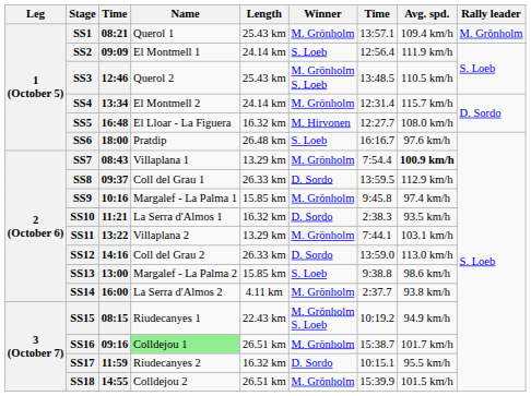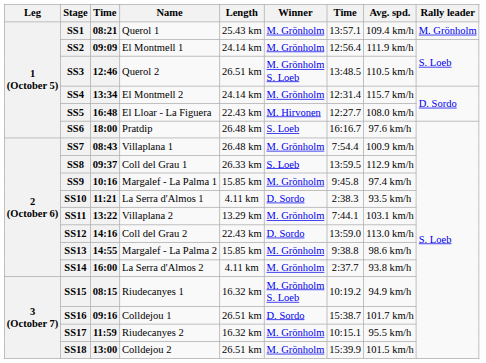SS2 | Winner: S. Loeb -> M. Grönholm
SS3 | Length: 25.43 km -> 26.51 km
SS5 | Length: 16.32 km -> 22.43 km
SS7 | Length: 13.29 km -> 26.48 km
SS7 | Avg. spd.: bold -> normal
SS8 | Winner: D. Sordo -> S. Loeb
SS10 | Length: 16.32 km -> 4.11 km
SS12 | Length: 26.33 km -> 22.43 km
SS13 | column 3: 13:00 -> 14:55
SS13 | Winner: S. Loeb -> M. Grönholm
SS15 | Length: 22.43 km -> 16.32 km
SS16 | Name: lightgreen background -> no background
SS16 | Winner: M. Grönholm -> D. Sordo
SS17 | Winner: D. Sordo -> M. Grönholm
SS18 | column 3: 14:55 -> 13:00
